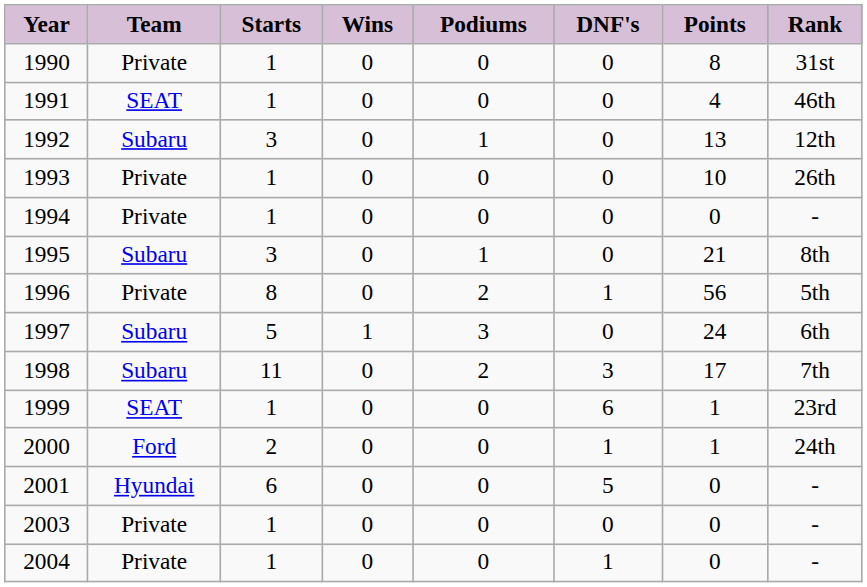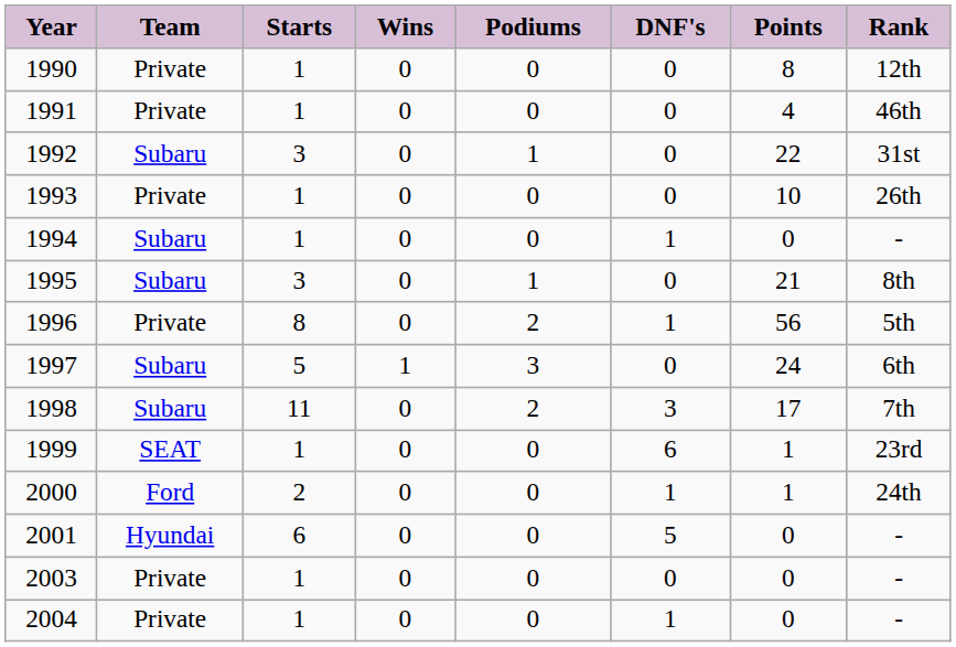1990 | Rank: 31st -> 12th
1991 | Team: SEAT -> Private
1992 | Points: 13 -> 22
1992 | Rank: 12th -> 31st
1994 | Team: Private -> Subaru
1994 | DNF's: 0 -> 1
